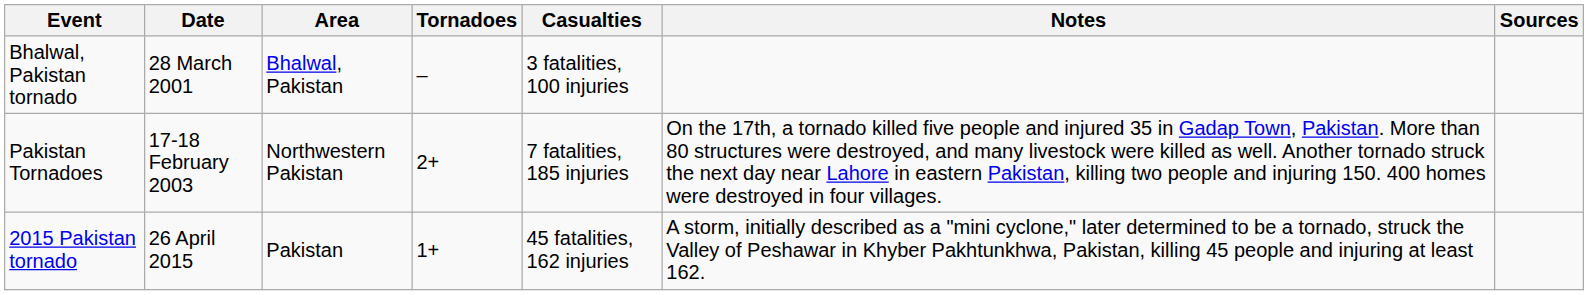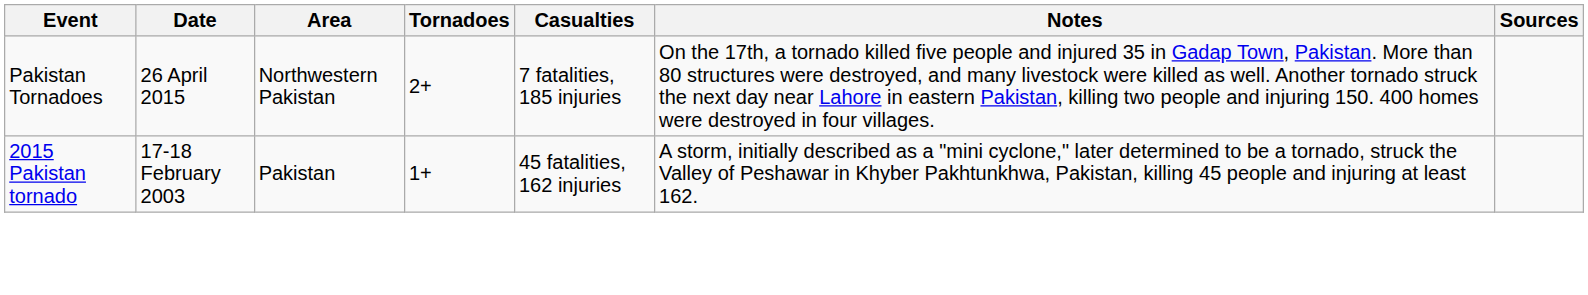- row: Bhalwal, Pakistan tornado | 28 March 2001 | Bhalwal, Pakistan | – | 3 fatalities, 100 injuries
Pakistan Tornadoes | Date: 17-18 February 2003 -> 26 April 2015
2015 Pakistan tornado | Date: 26 April 2015 -> 17-18 February 2003
